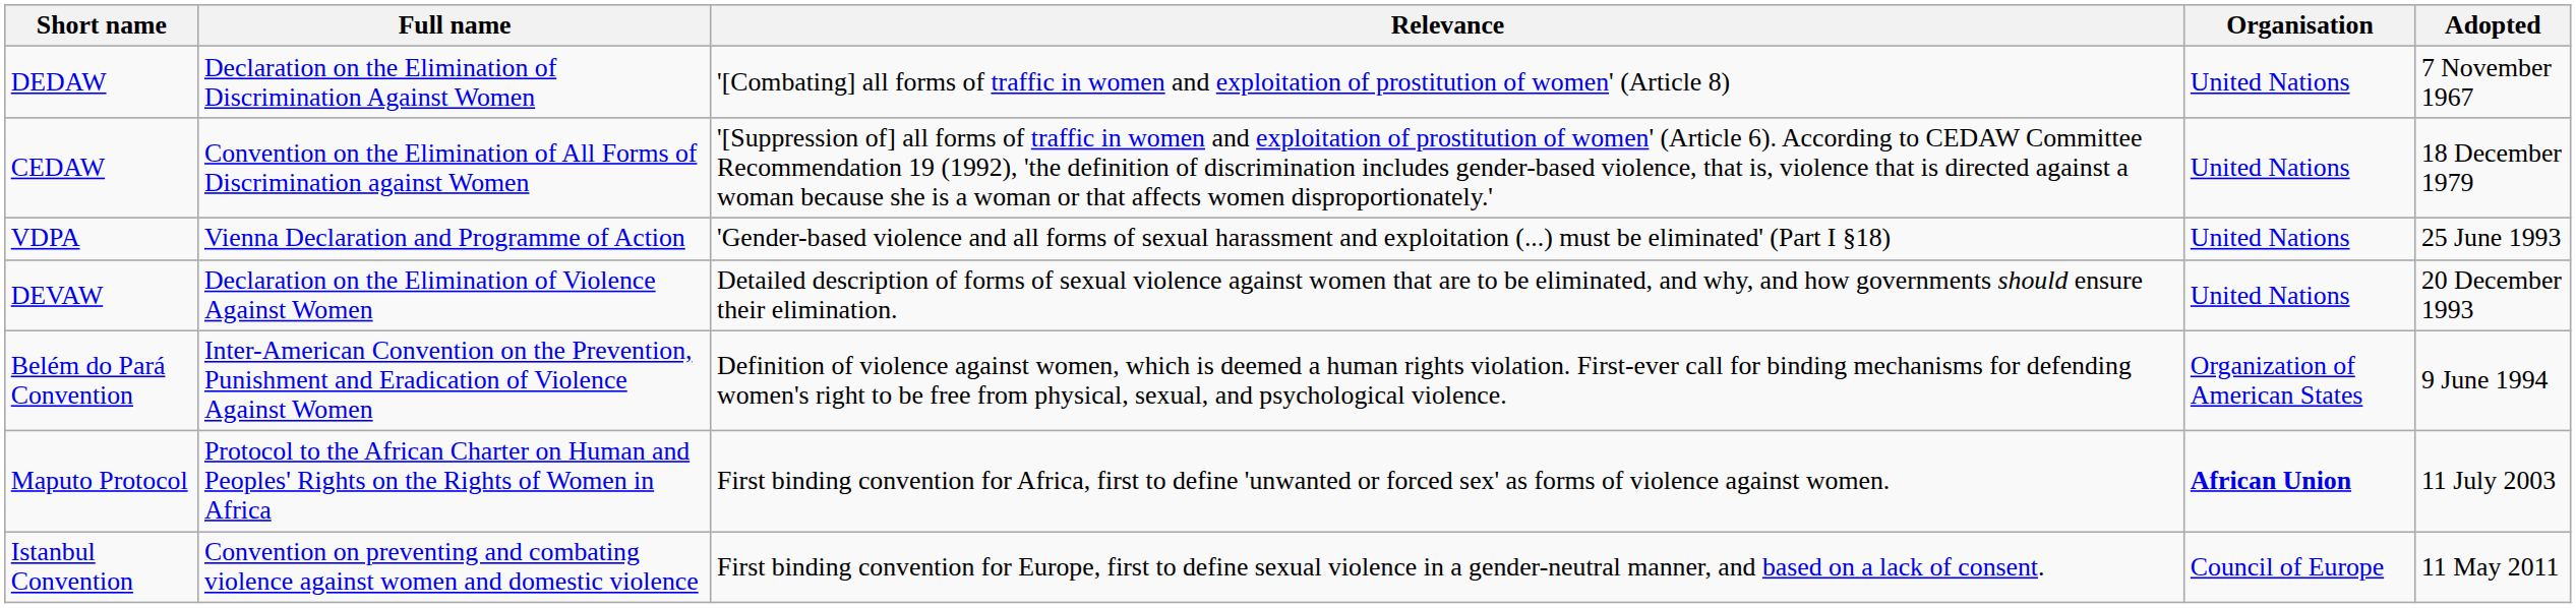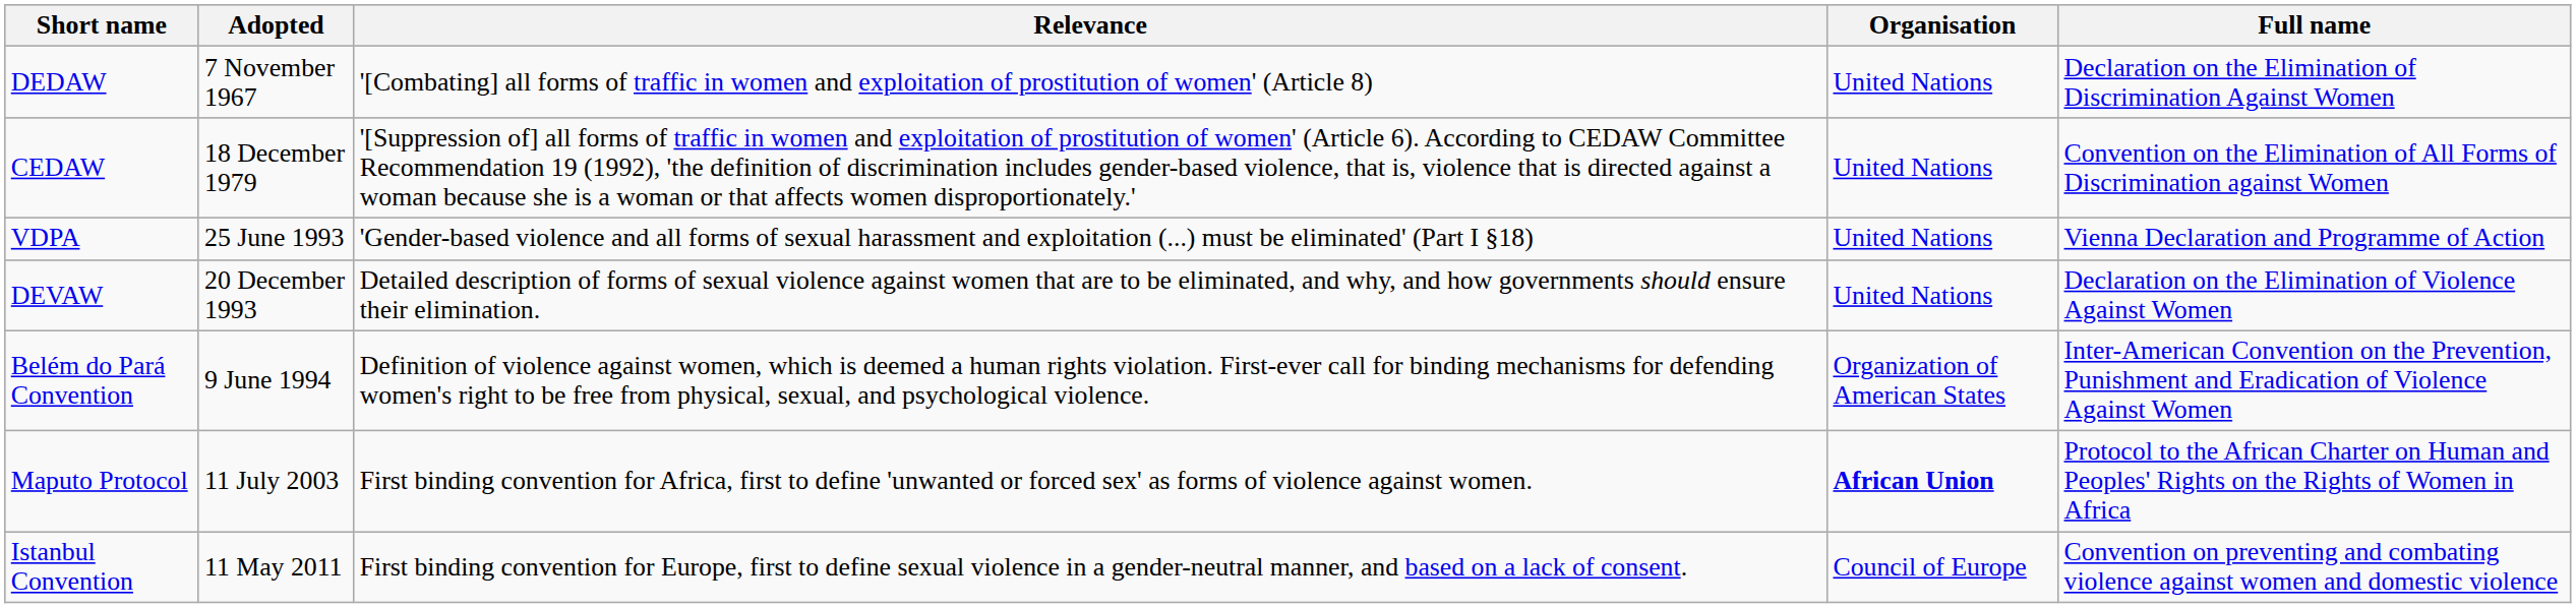columns swapped: Full name <-> Adopted
